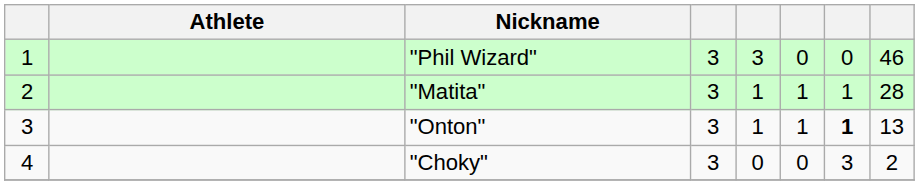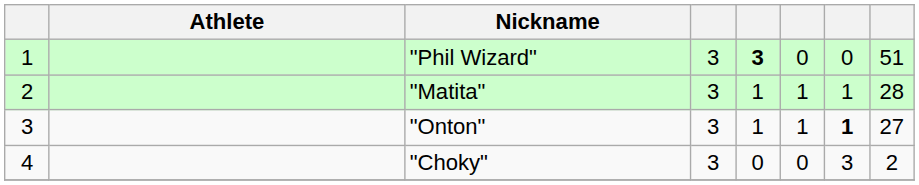"Phil Wizard" | column 5: normal -> bold
"Phil Wizard" | column 8: 46 -> 51
"Onton" | column 8: 13 -> 27
